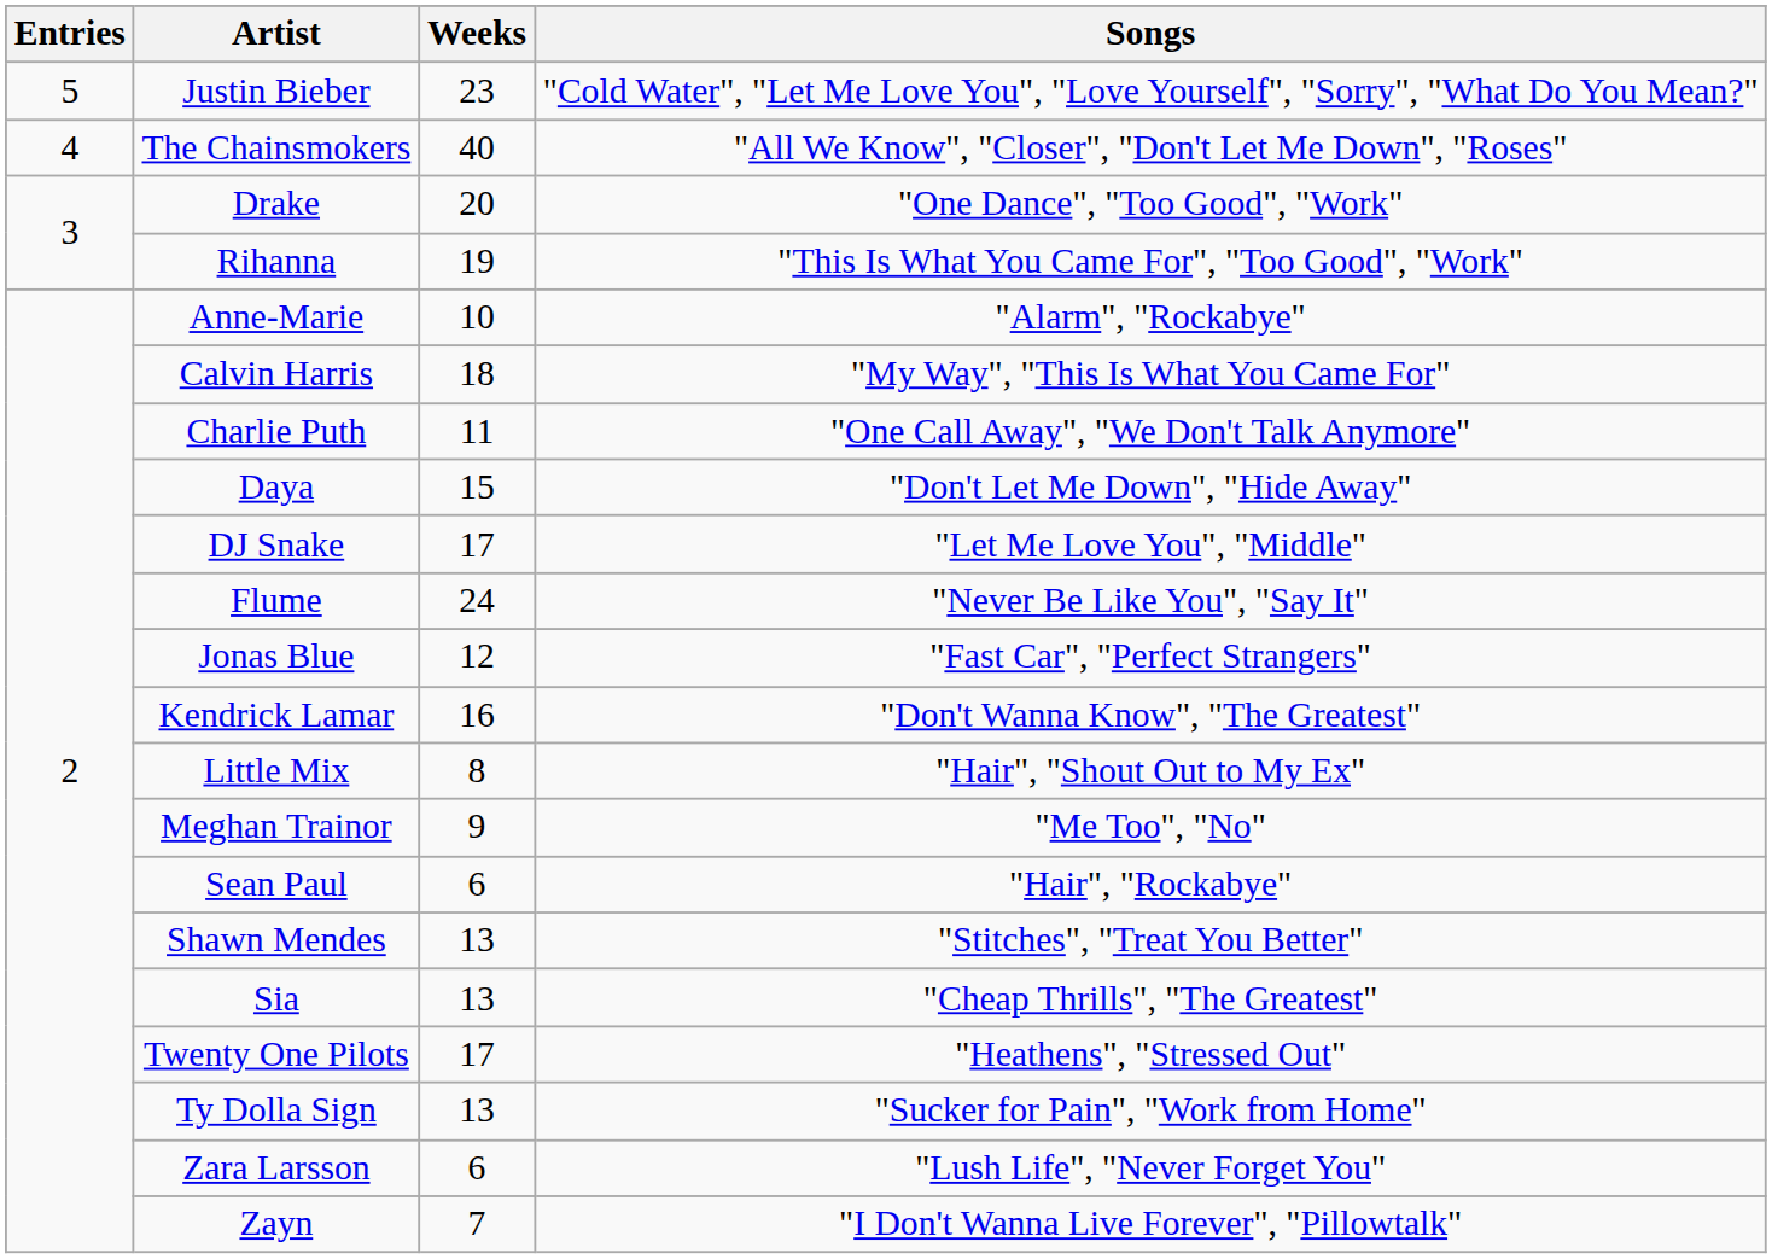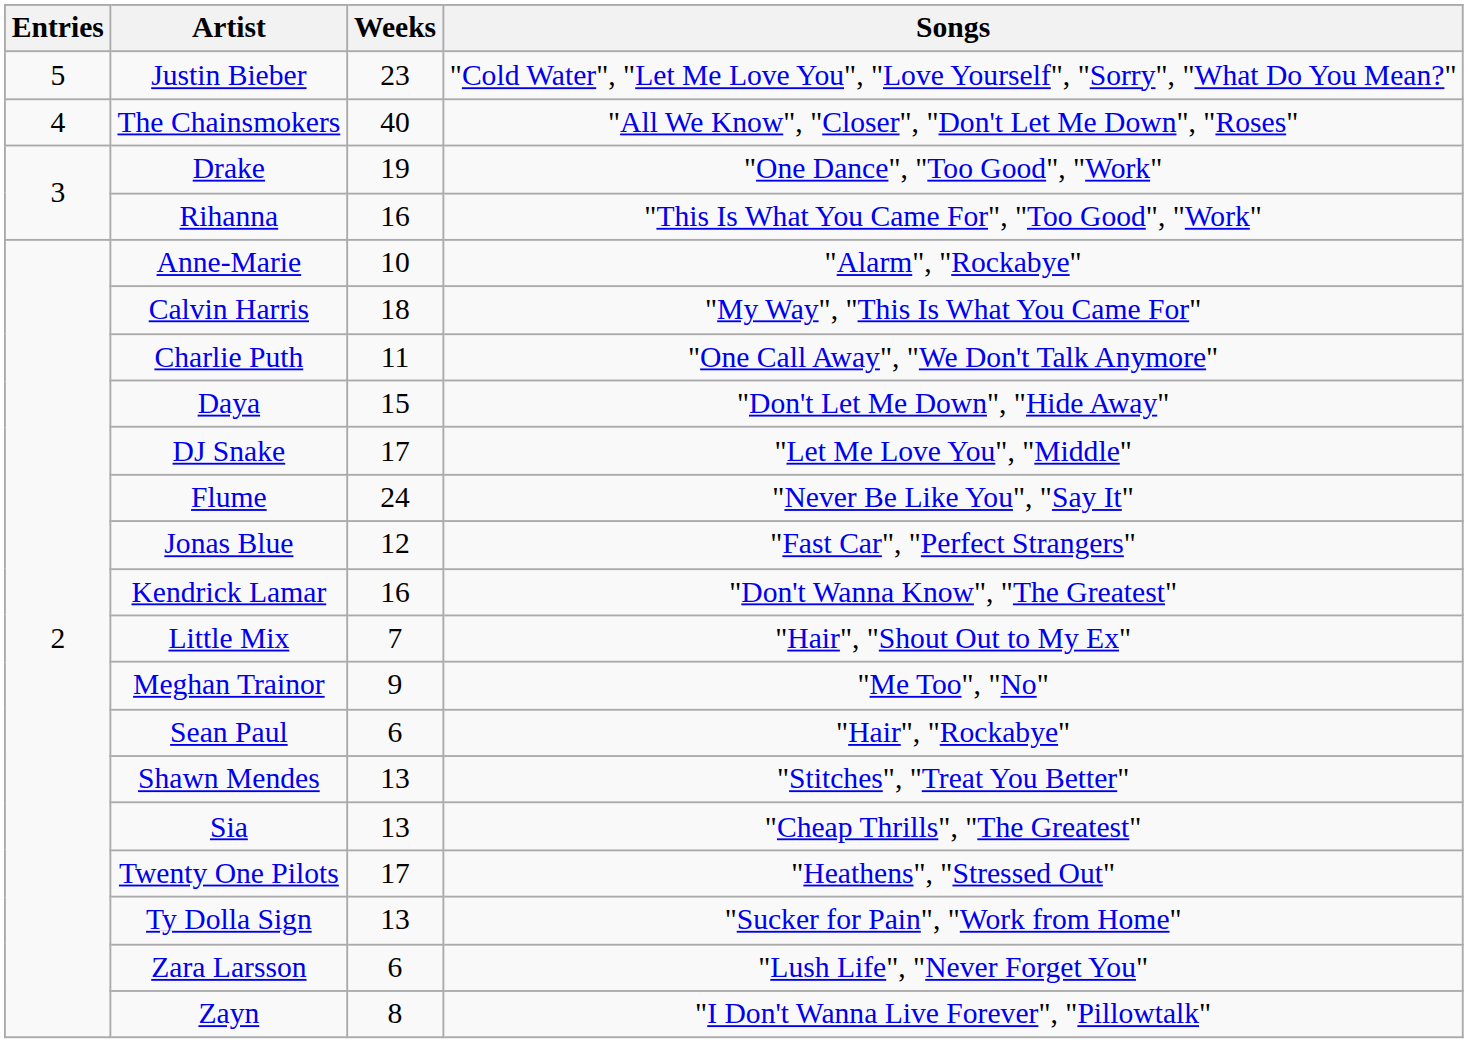Drake | Weeks: 20 -> 19
Rihanna | Weeks: 19 -> 16
Little Mix | Weeks: 8 -> 7
Zayn | Weeks: 7 -> 8
